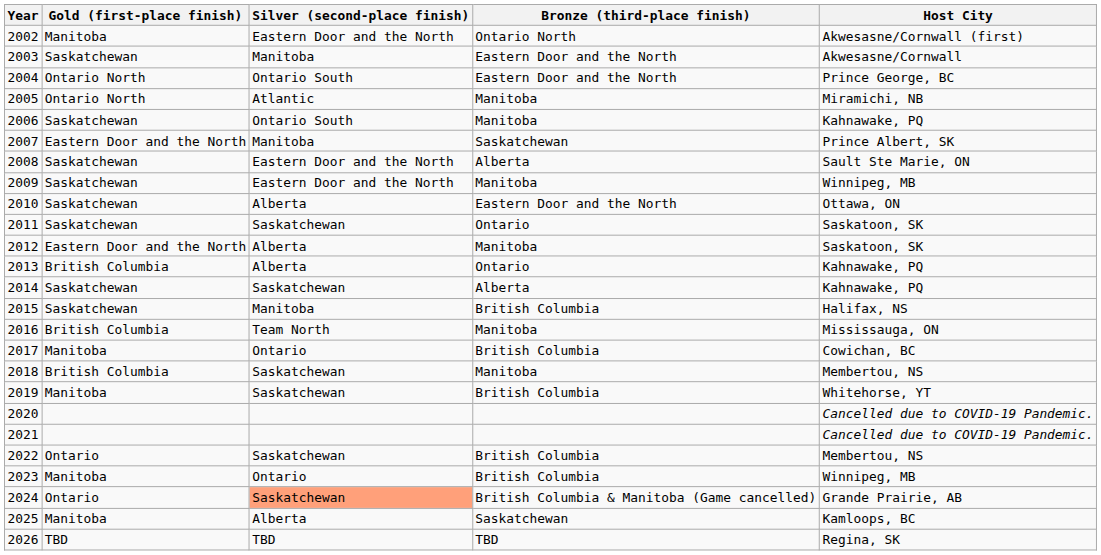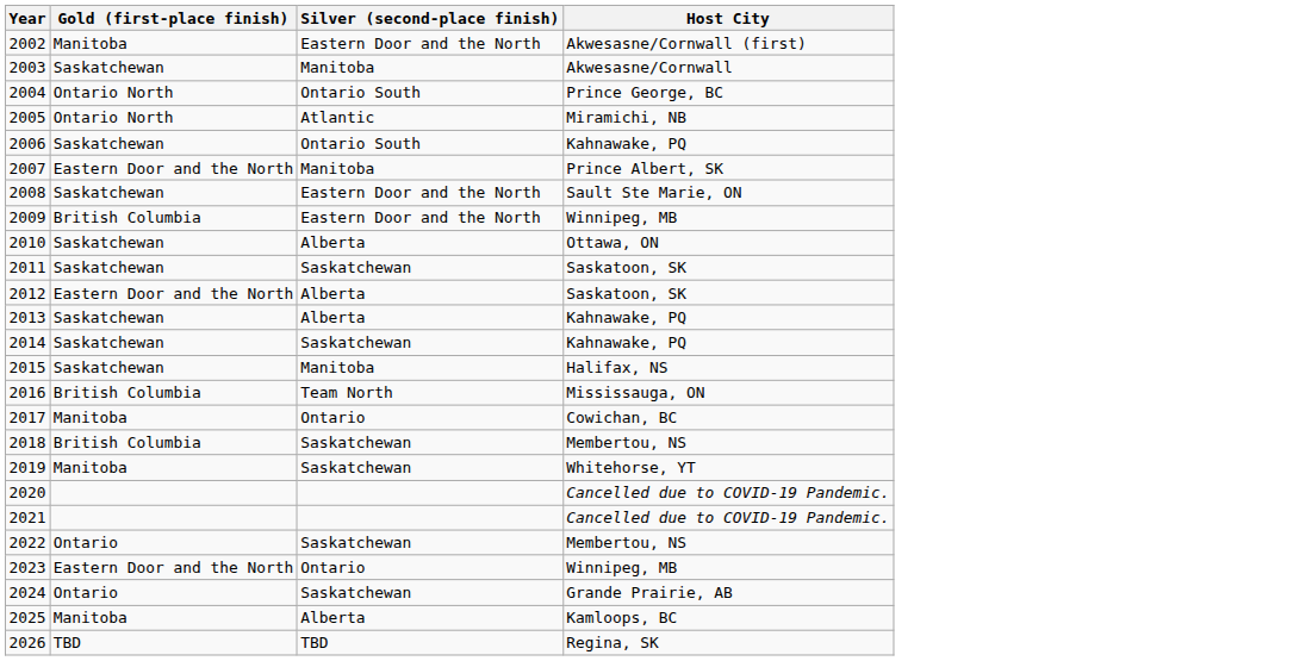- column: Bronze (third-place finish) | Ontario North | Eastern Door and the North | Eastern Door and the North | Manitoba | Manitoba | Saskatchewan | Alberta | Manitoba | Eastern Door and the North | Ontario | Manitoba | Ontario | Alberta | British Columbia | Manitoba | British Columbia | Manitoba | British Columbia | British Columbia | British Columbia | British Columbia & Manitoba (Game cancelled) | Saskatchewan | TBD
2009 | Gold (first-place finish): Saskatchewan -> British Columbia
2013 | Gold (first-place finish): British Columbia -> Saskatchewan
2023 | Gold (first-place finish): Manitoba -> Eastern Door and the North
2024 | Silver (second-place finish): lightsalmon background -> no background
